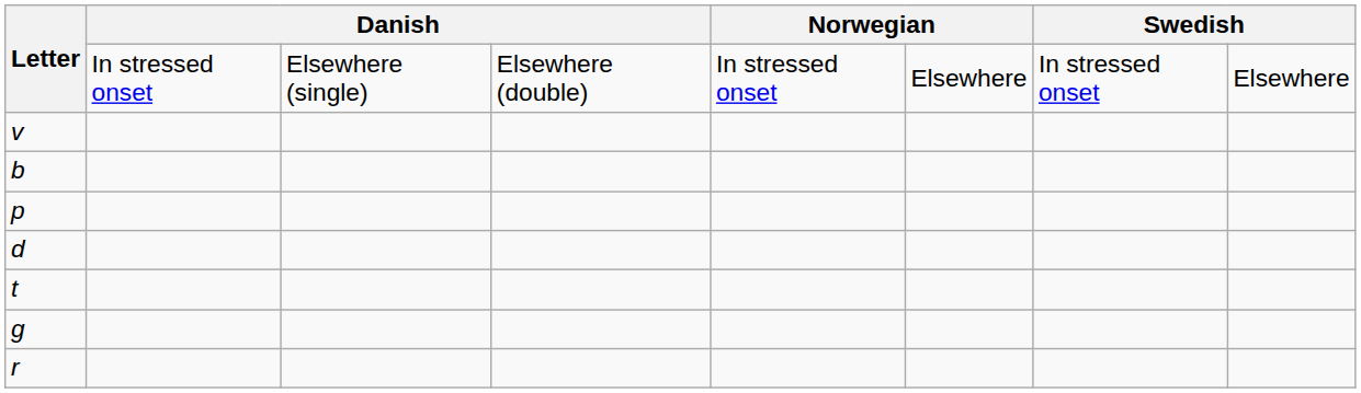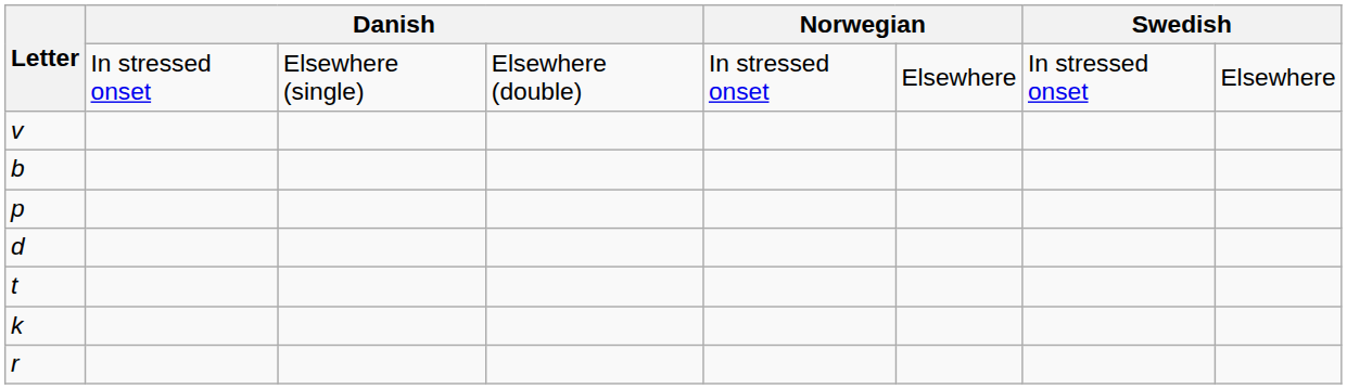- row: g
+ row: k
